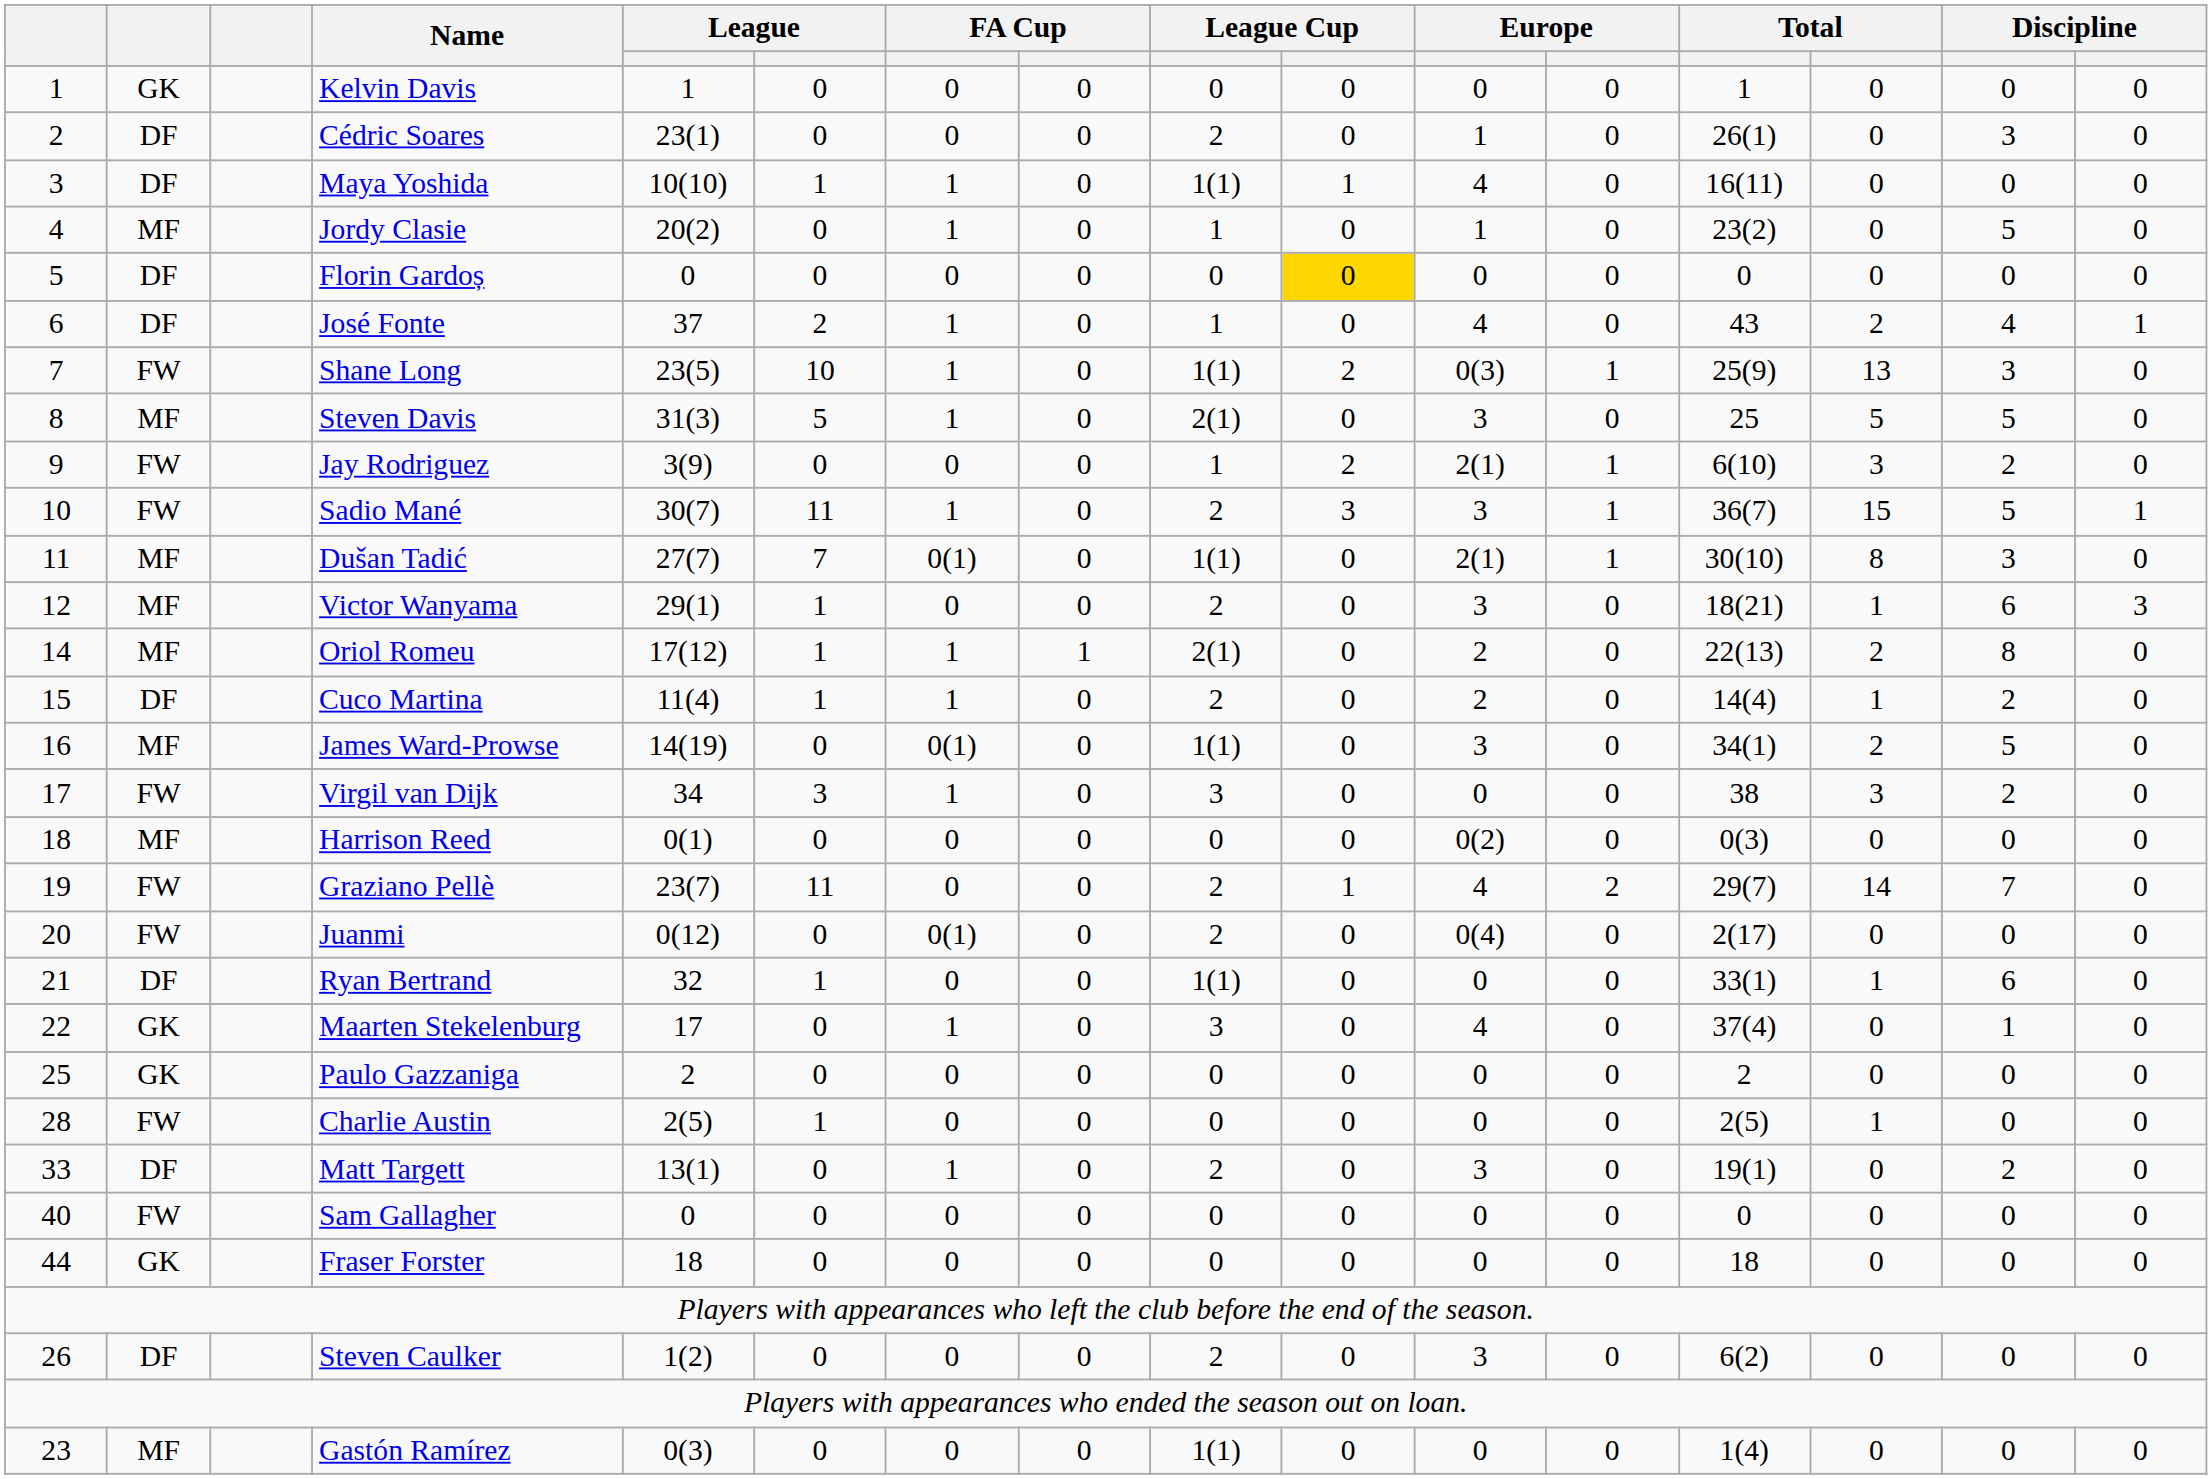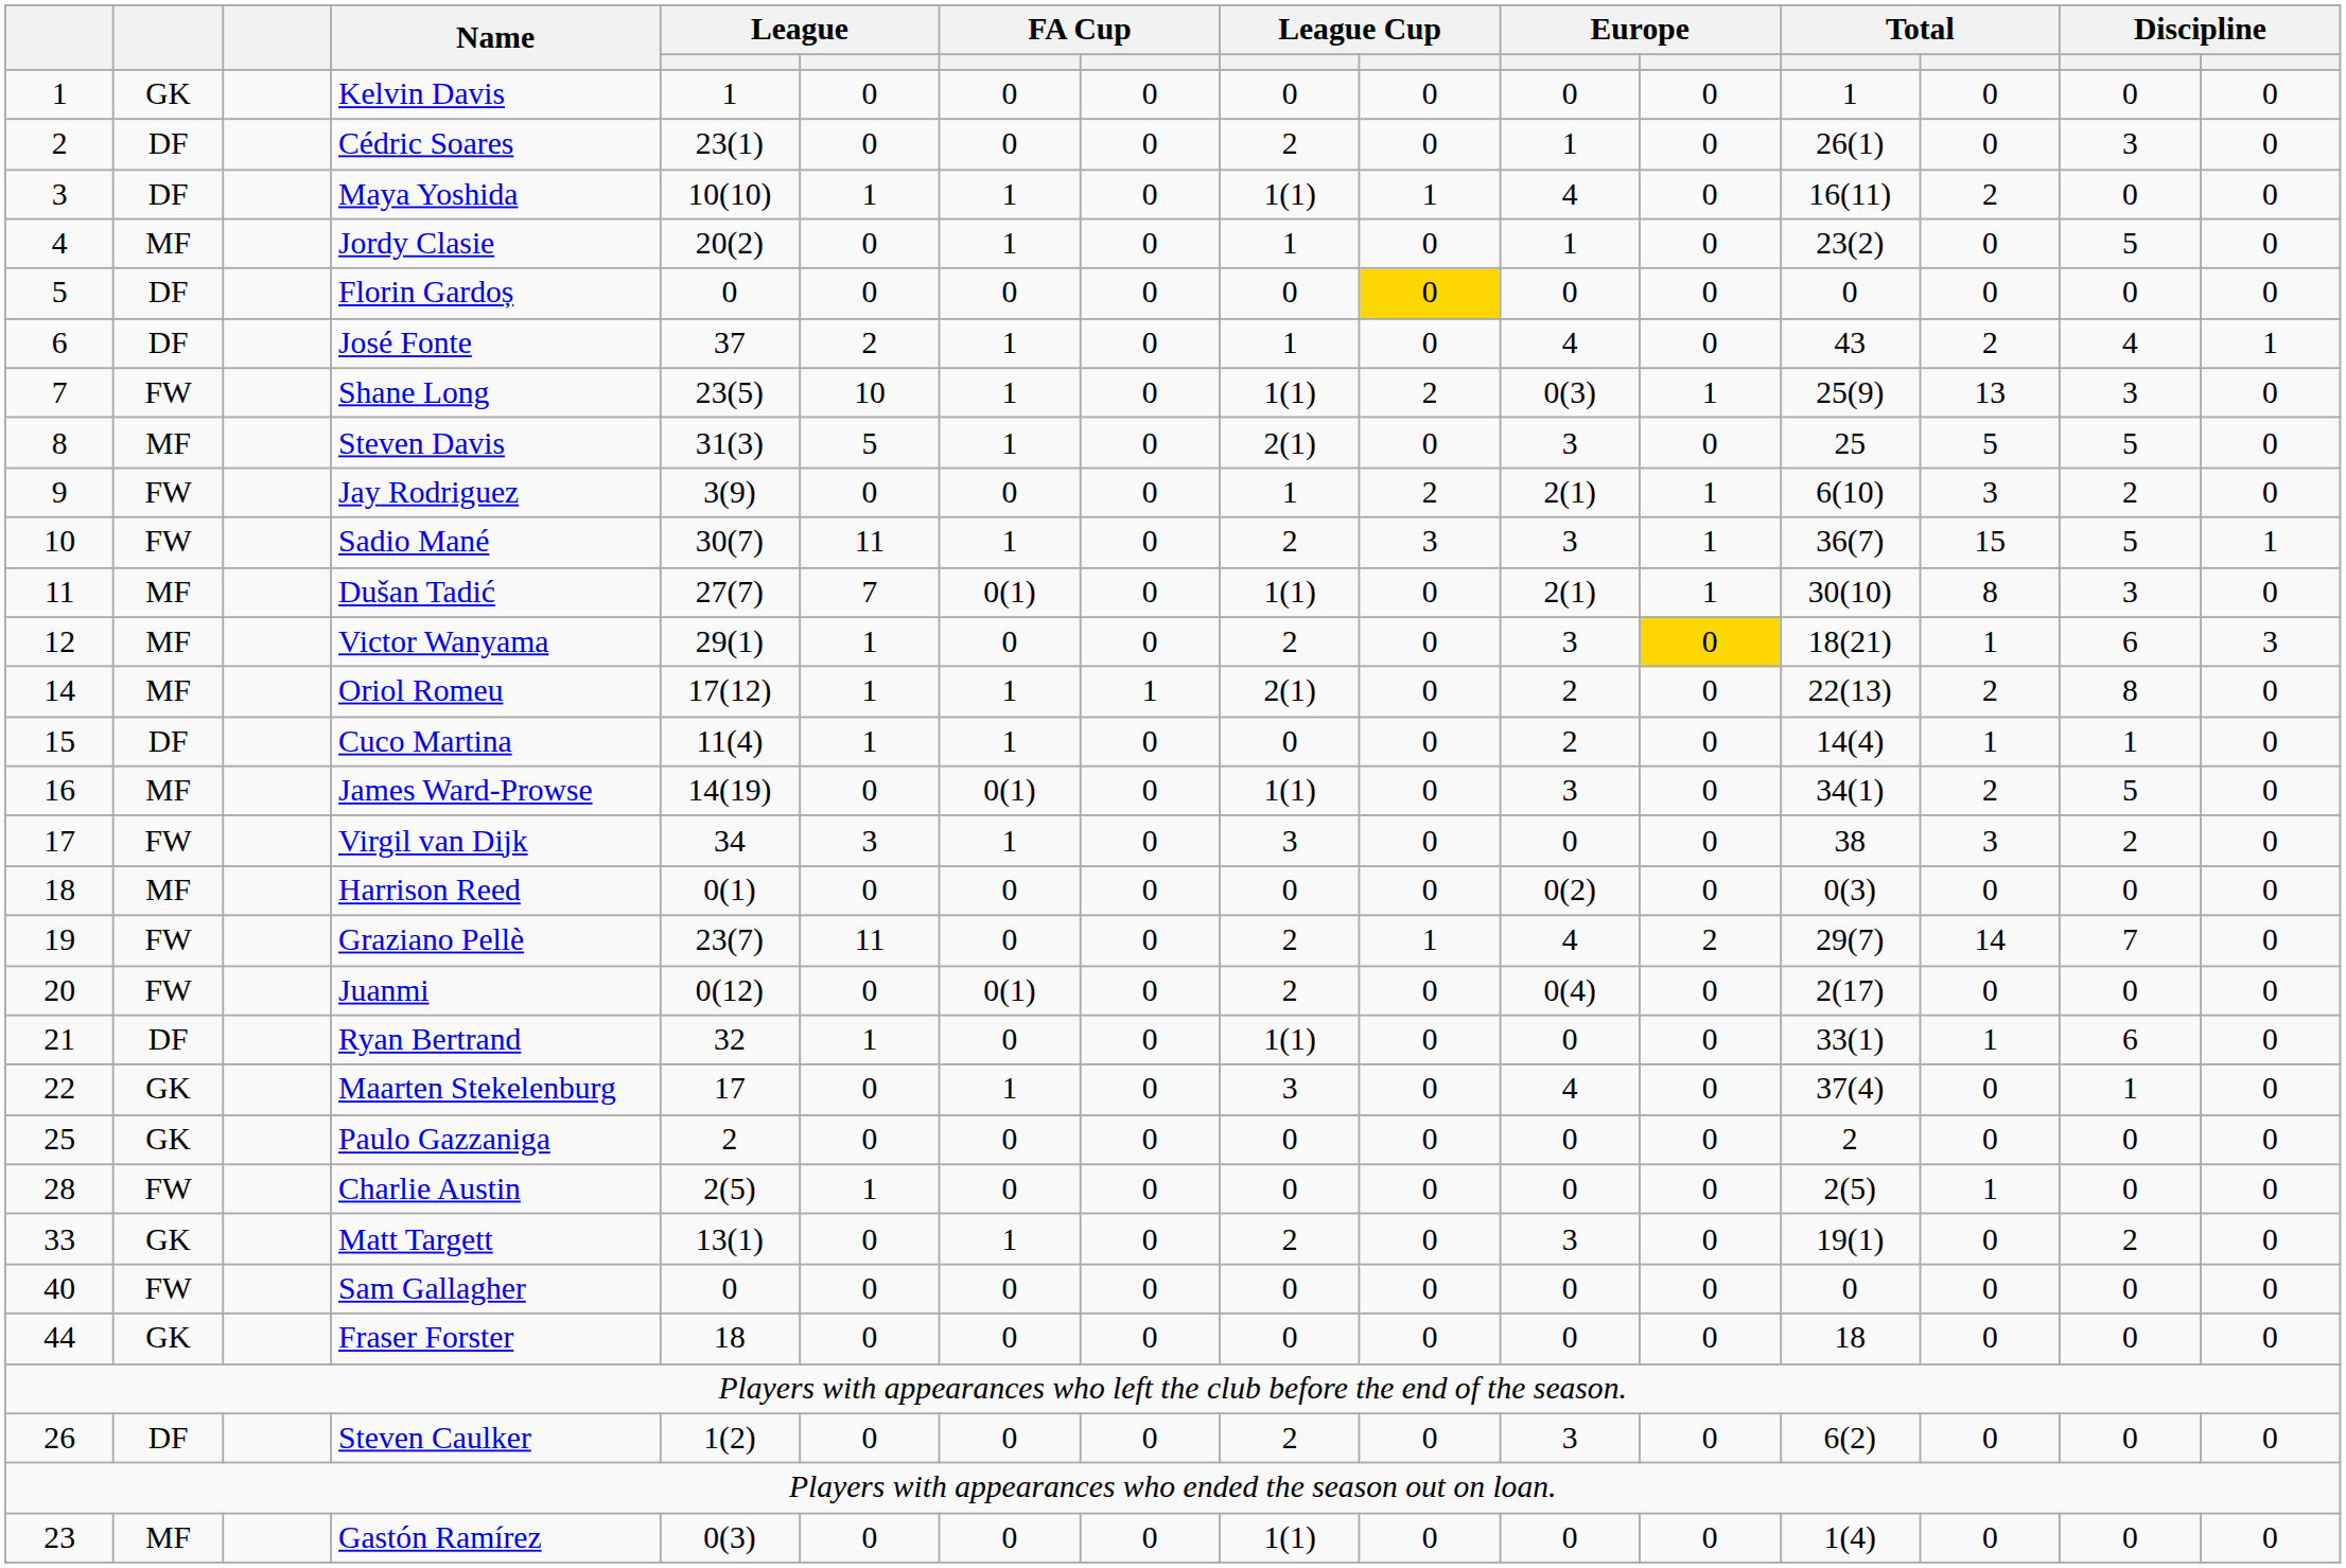Maya Yoshida | column 14: 0 -> 2
Victor Wanyama | column 12: no background -> gold background
Cuco Martina | column 9: 2 -> 0
Cuco Martina | column 15: 2 -> 1
Matt Targett | column 2: DF -> GK
